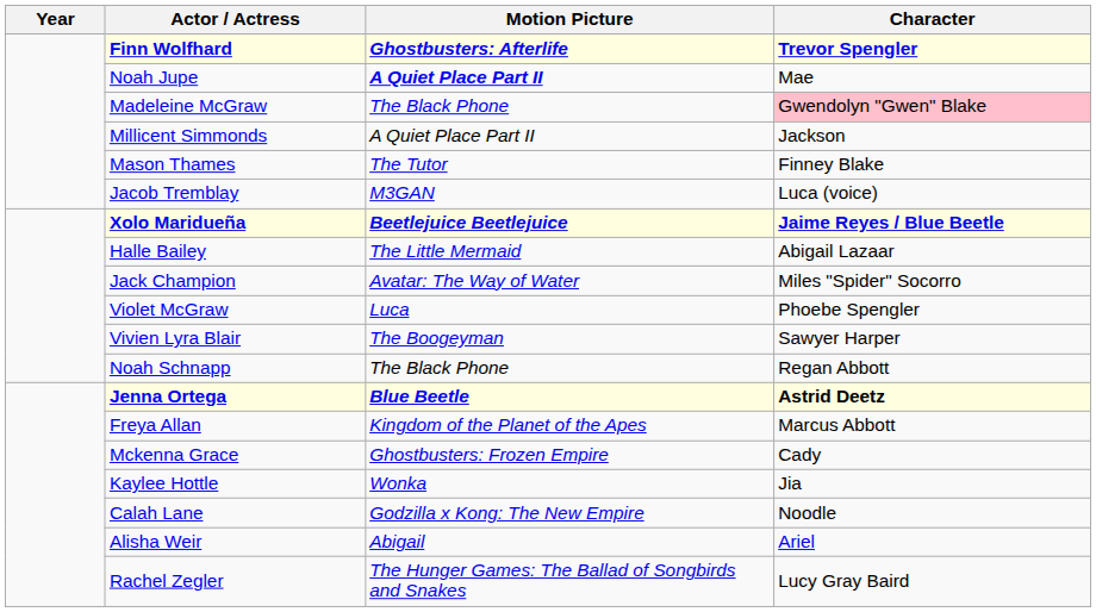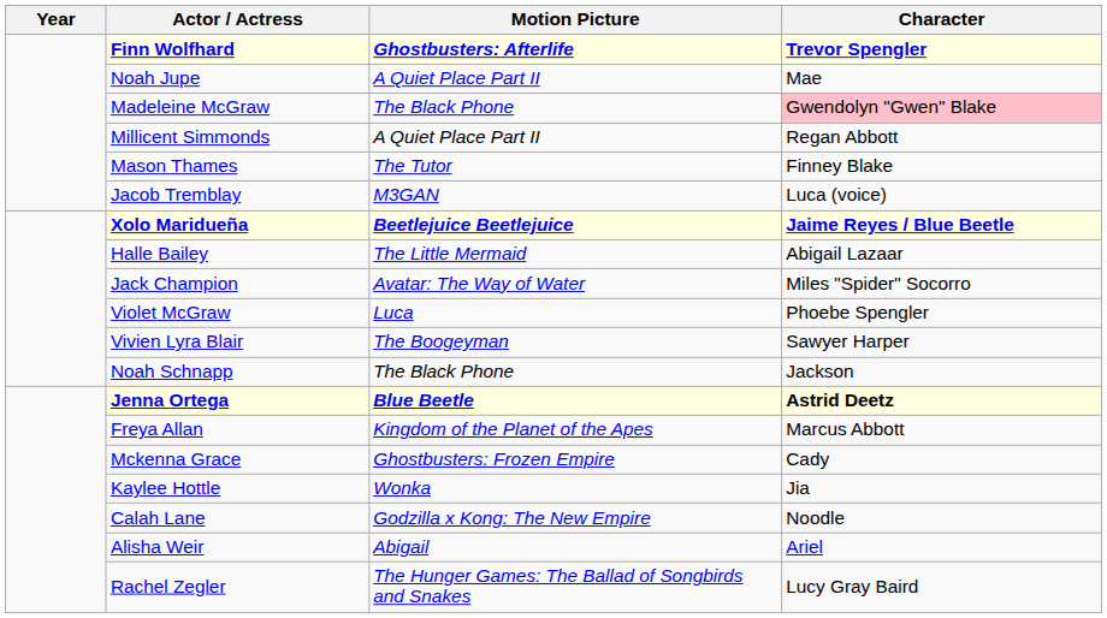Noah Jupe | Motion Picture: bold -> normal
Millicent Simmonds | Character: Jackson -> Regan Abbott
Noah Schnapp | Character: Regan Abbott -> Jackson
